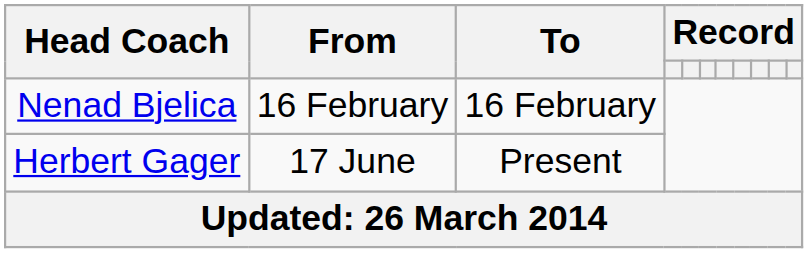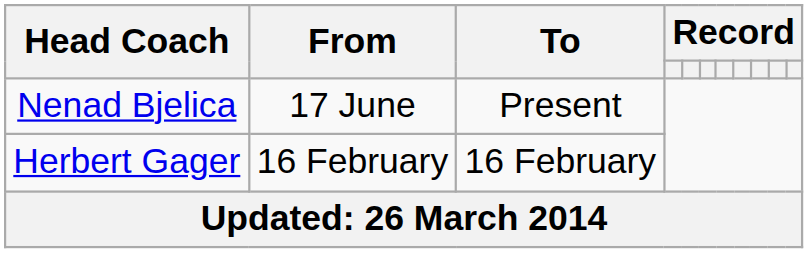Nenad Bjelica | From: 16 February -> 17 June
Nenad Bjelica | To: 16 February -> Present
Herbert Gager | From: 17 June -> 16 February
Herbert Gager | To: Present -> 16 February
